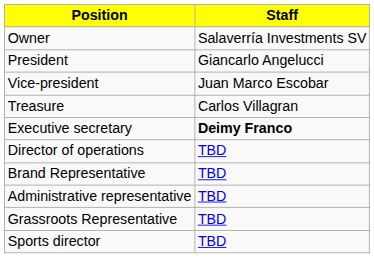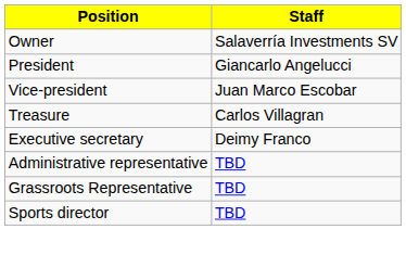Executive secretary | Staff: bold -> normal
- row: Director of operations | TBD
- row: Brand Representative | TBD
